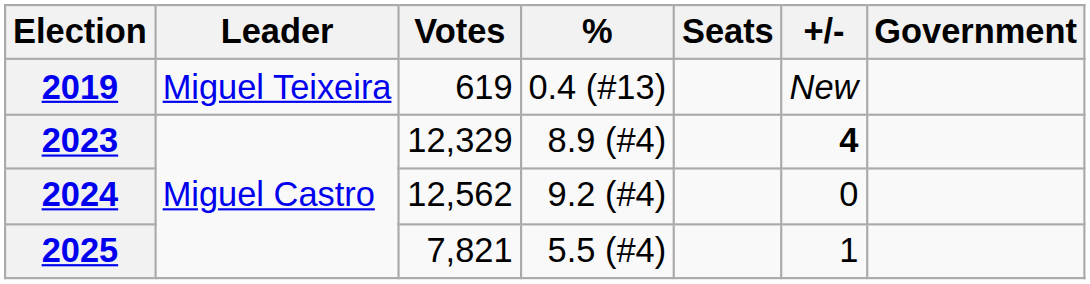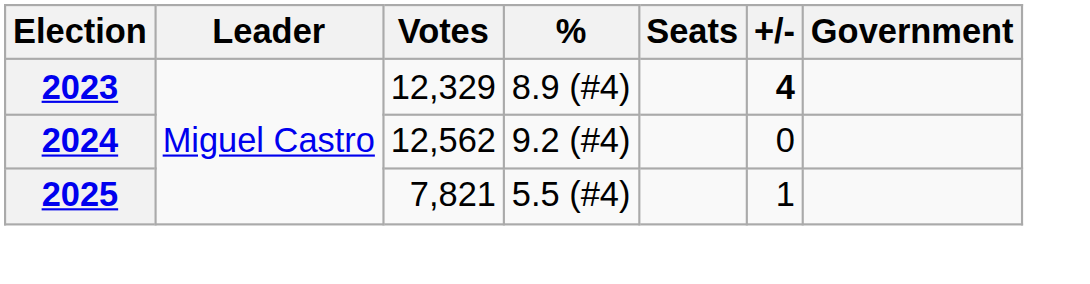- row: 2019 | Miguel Teixeira | 619 | 0.4 (#13) | New
